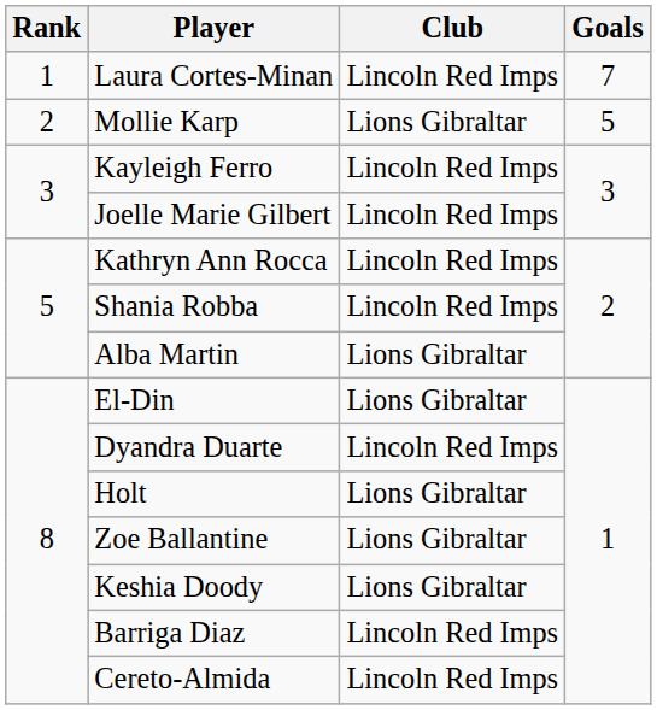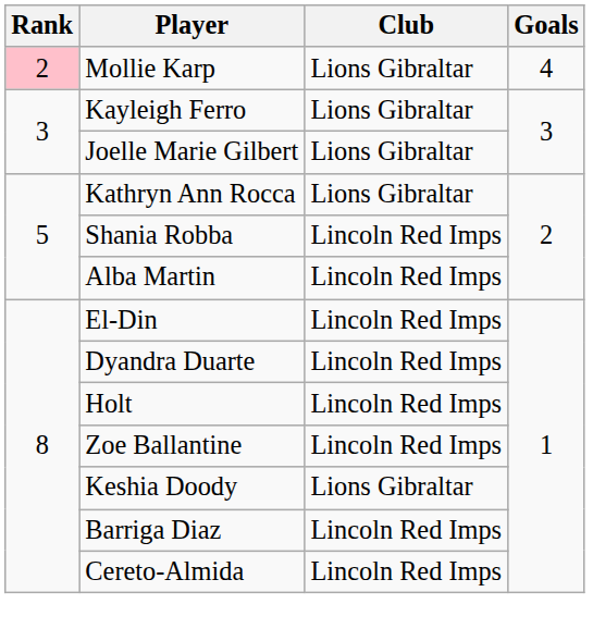- row: 1 | Laura Cortes-Minan | Lincoln Red Imps | 7
Mollie Karp | Rank: no background -> pink background
Mollie Karp | Goals: 5 -> 4
Kayleigh Ferro | Club: Lincoln Red Imps -> Lions Gibraltar
Joelle Marie Gilbert | Club: Lincoln Red Imps -> Lions Gibraltar
Kathryn Ann Rocca | Club: Lincoln Red Imps -> Lions Gibraltar
Alba Martin | Club: Lions Gibraltar -> Lincoln Red Imps
El-Din | Club: Lions Gibraltar -> Lincoln Red Imps
Holt | Club: Lions Gibraltar -> Lincoln Red Imps
Zoe Ballantine | Club: Lions Gibraltar -> Lincoln Red Imps
